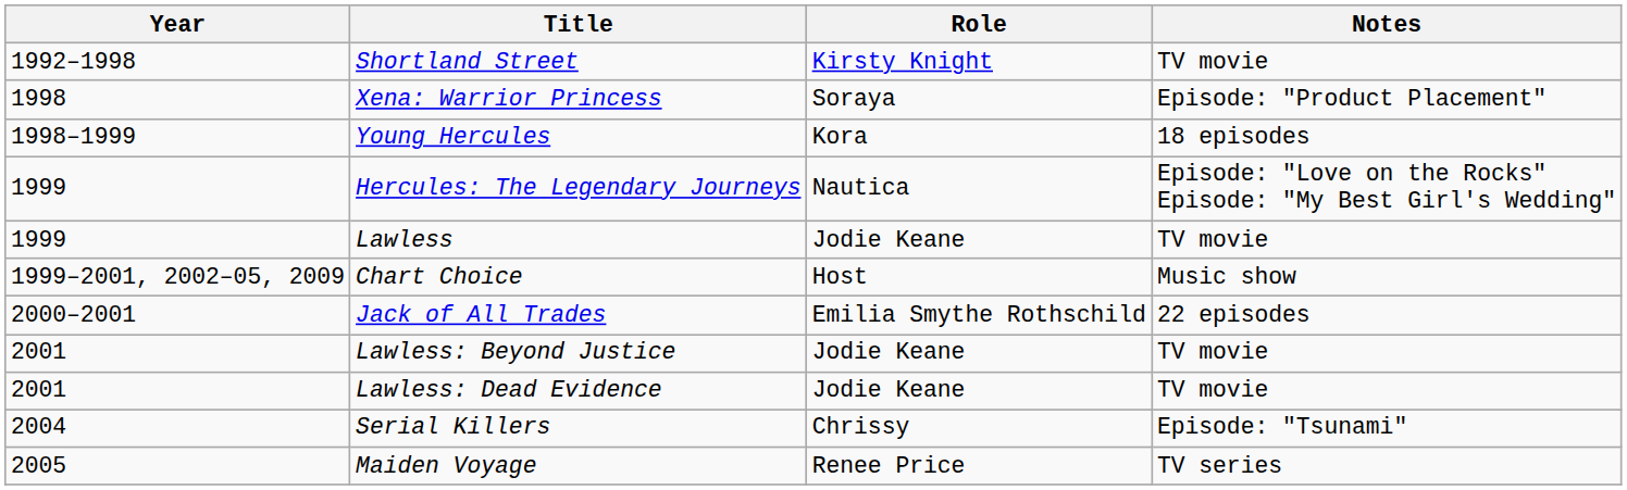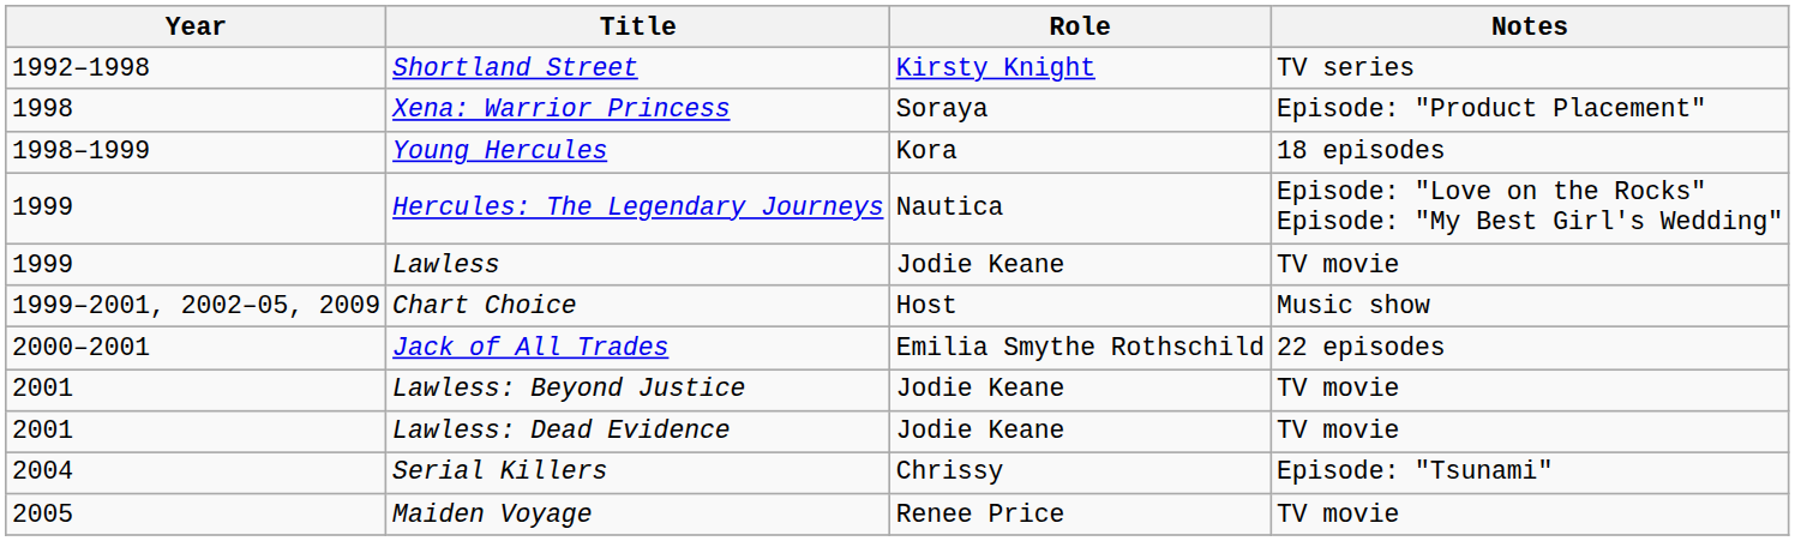Shortland Street | Notes: TV movie -> TV series
Maiden Voyage | Notes: TV series -> TV movie
